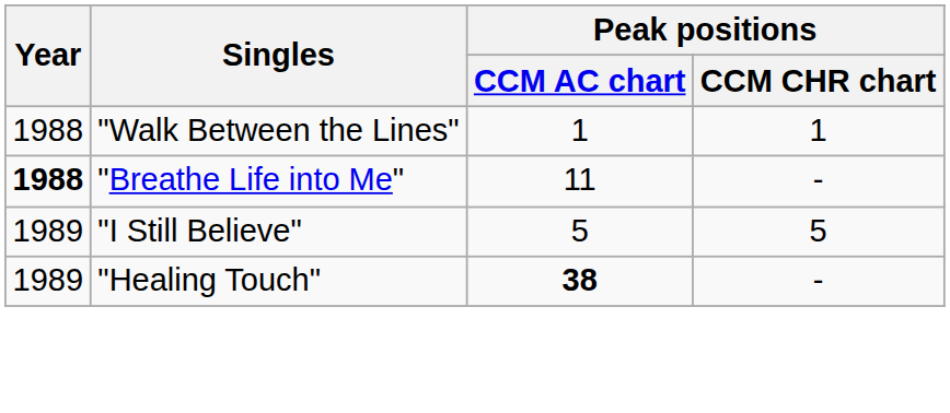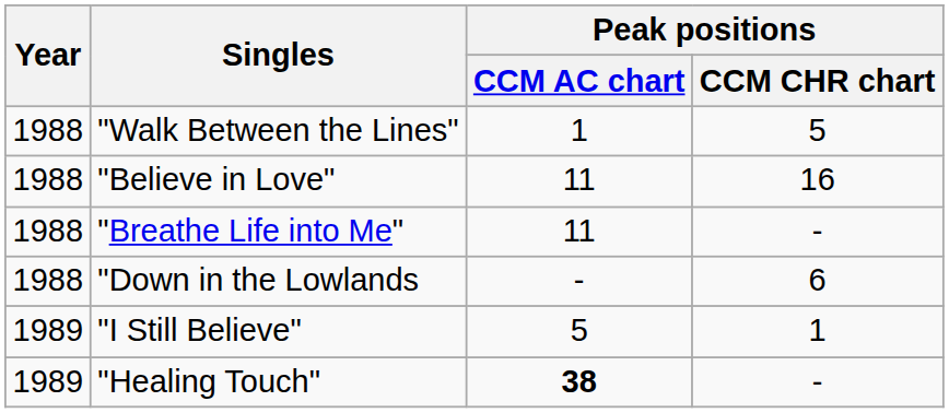"Walk Between the Lines" | Peak positions / CCM CHR chart: 1 -> 5
+ row: 1988 | "Believe in Love" | 11 | 16
"Breathe Life into Me" | Year: bold -> normal
+ row: 1988 | "Down in the Lowlands | - | 6
"I Still Believe" | Peak positions / CCM CHR chart: 5 -> 1
